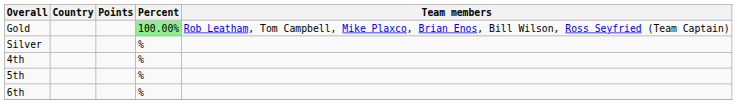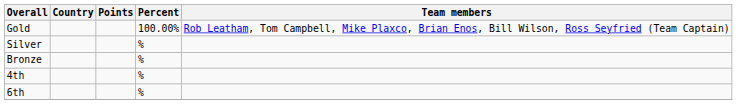Gold | Percent: lightgreen background -> no background
+ row: Bronze | %
- row: 5th | %
